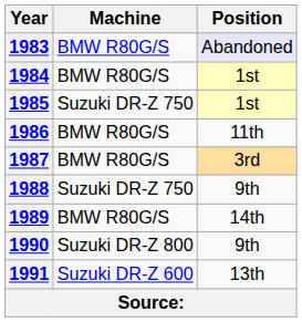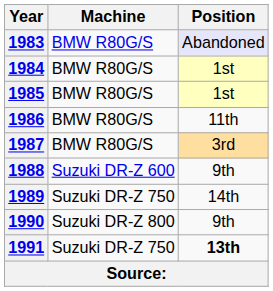1985 | Machine: Suzuki DR-Z 750 -> BMW R80G/S
1988 | Machine: Suzuki DR-Z 750 -> Suzuki DR-Z 600
1989 | Machine: BMW R80G/S -> Suzuki DR-Z 750
1991 | Machine: Suzuki DR-Z 600 -> Suzuki DR-Z 750
1991 | Position: normal -> bold
